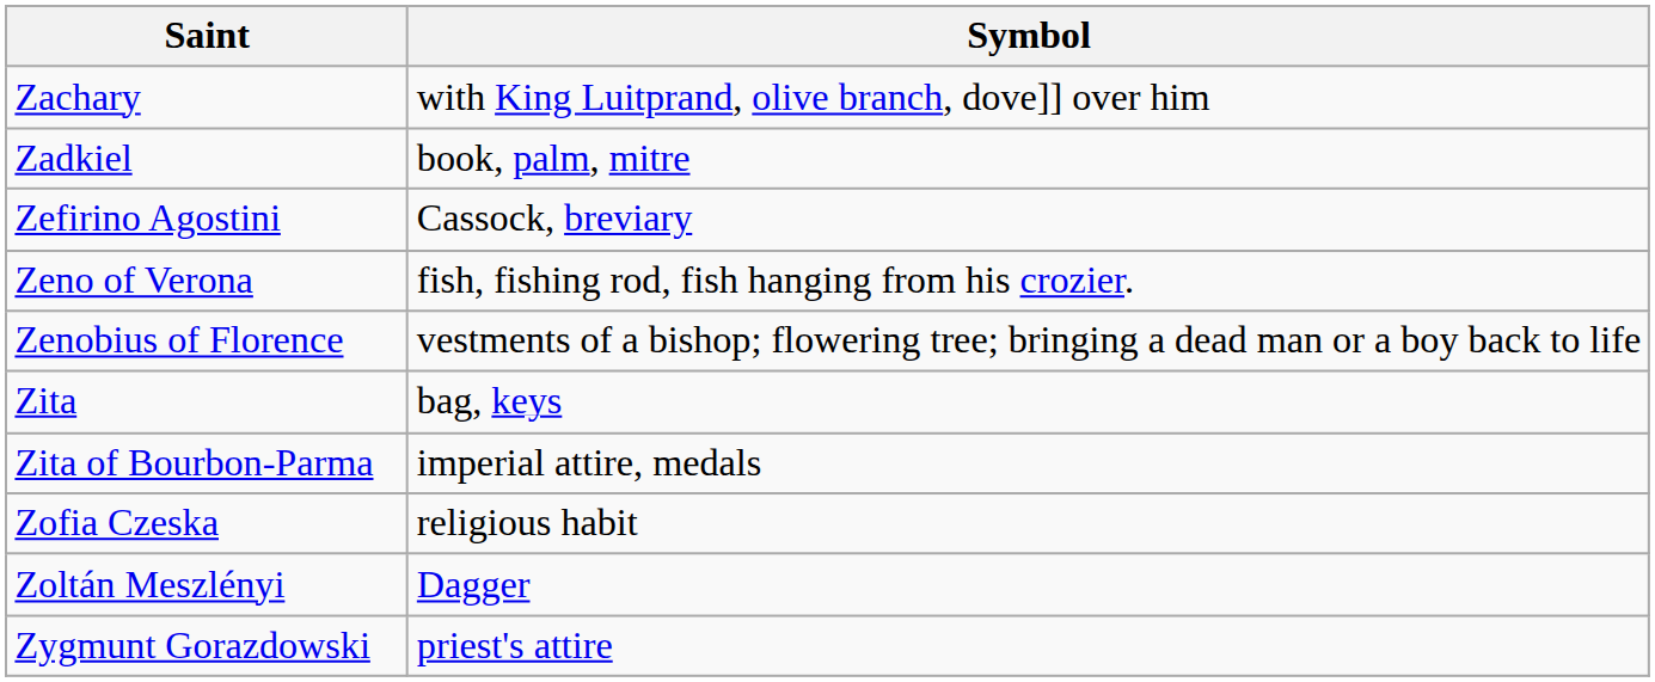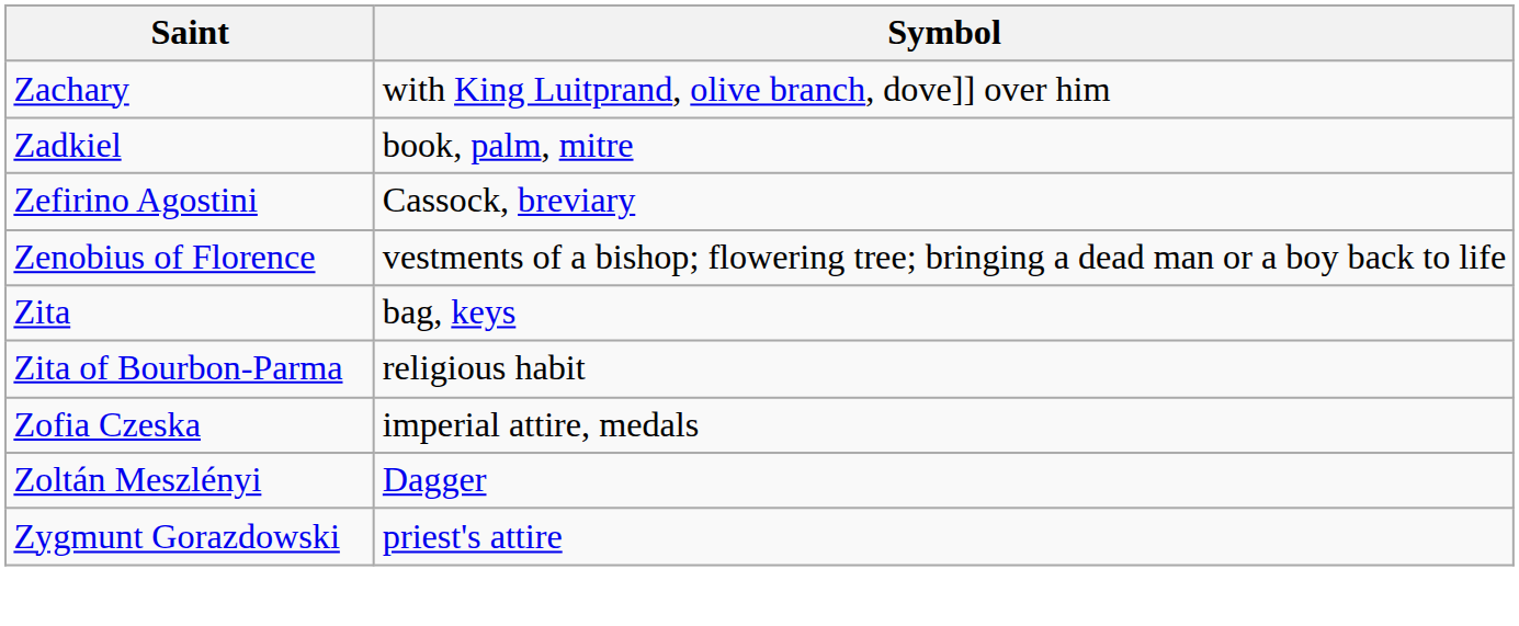- row: Zeno of Verona | fish, fishing rod, fish hanging from his crozier.
Zita of Bourbon-Parma | Symbol: imperial attire, medals -> religious habit
Zofia Czeska | Symbol: religious habit -> imperial attire, medals
